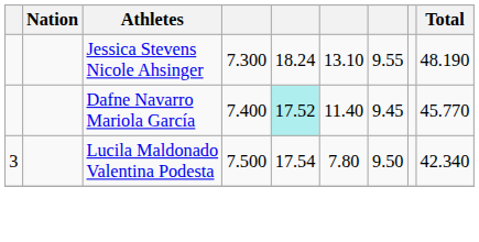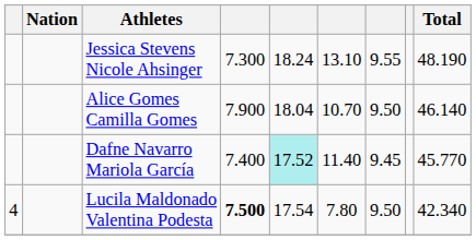+ row: Alice Gomes Camilla Gomes | 7.900 | 18.04 | 10.70 | 9.50 | 46.140
Lucila Maldonado Valentina Podesta | column 1: 3 -> 4
Lucila Maldonado Valentina Podesta | column 4: normal -> bold
